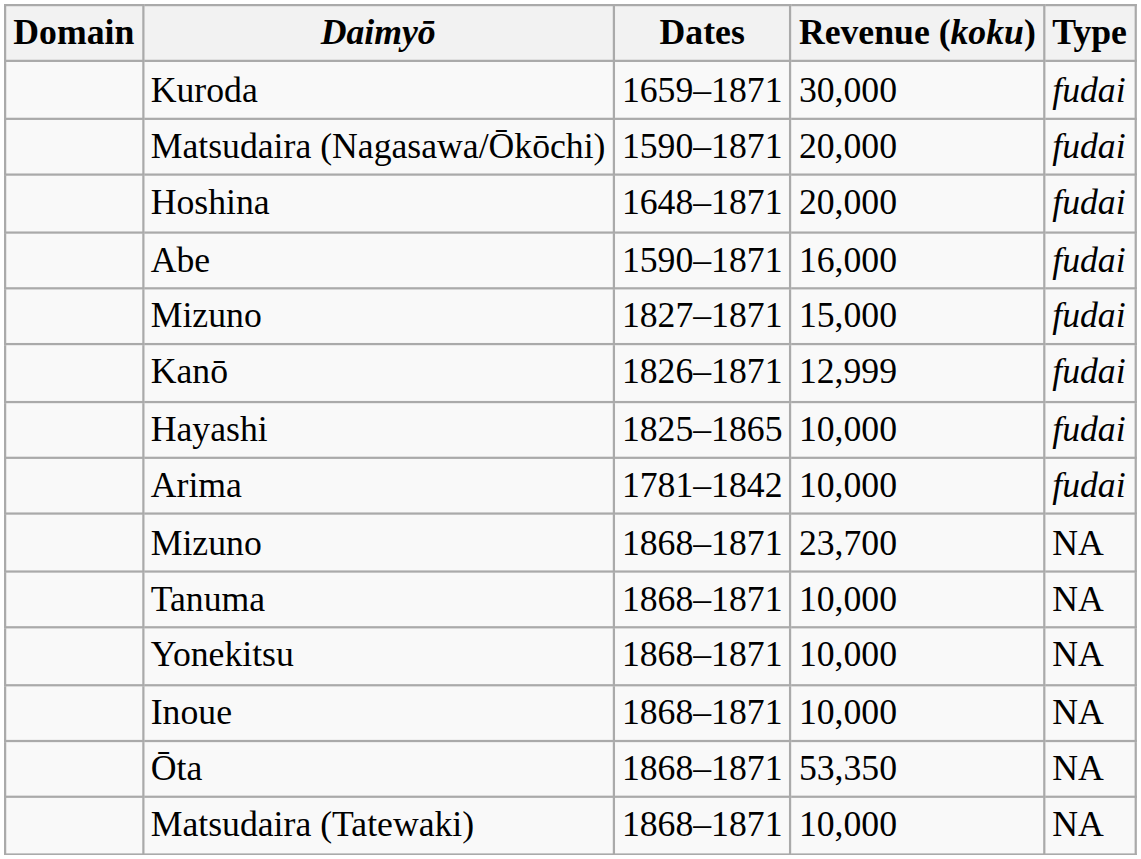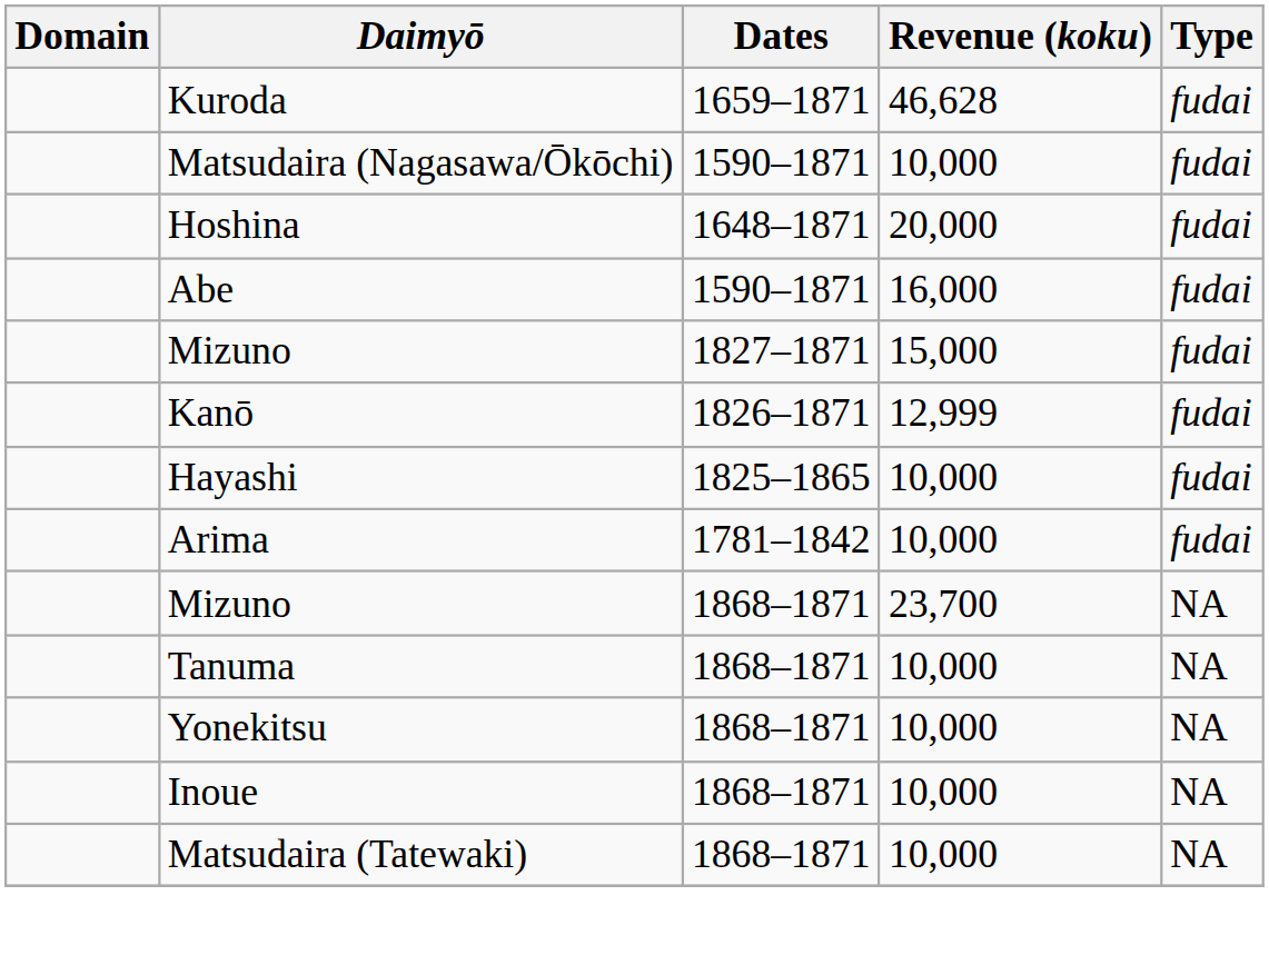Kuroda | Revenue (koku): 30,000 -> 46,628
Matsudaira (Nagasawa/Ōkōchi) | Revenue (koku): 20,000 -> 10,000
- row: Ōta | 1868–1871 | 53,350 | NA
